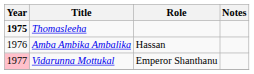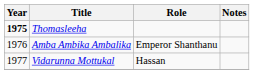Amba Ambika Ambalika | Role: Hassan -> Emperor Shanthanu
Vidarunna Mottukal | Year: pink background -> no background
Vidarunna Mottukal | Role: Emperor Shanthanu -> Hassan
